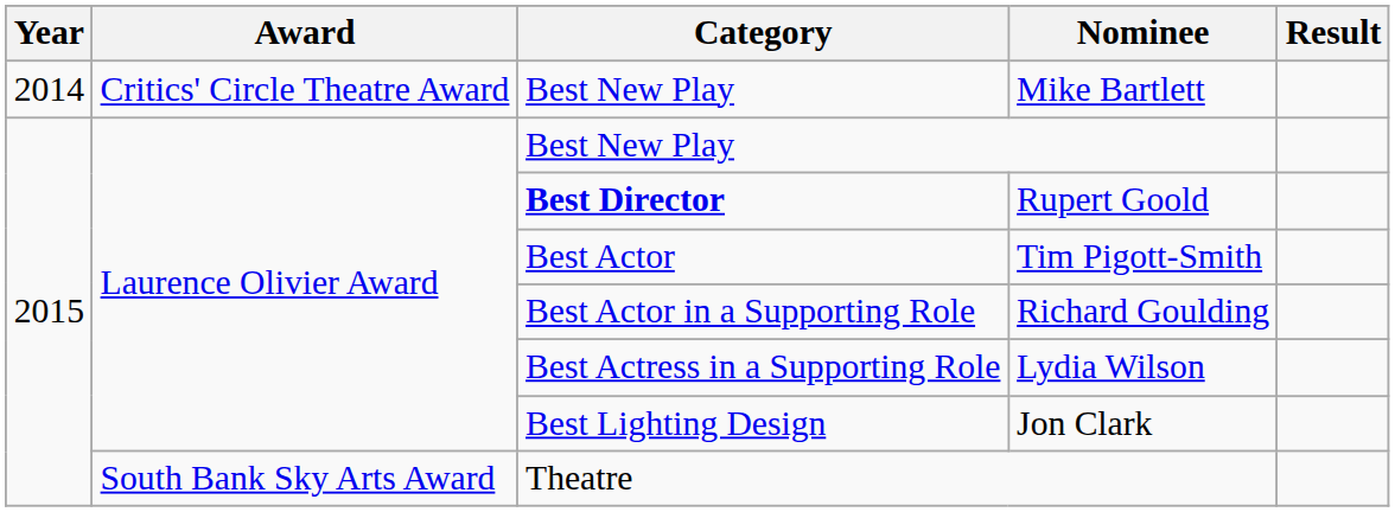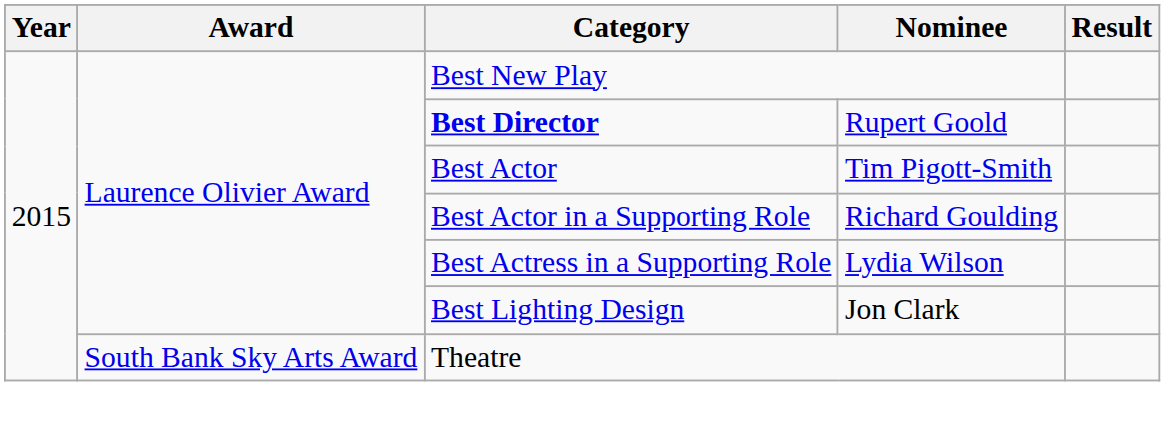- row: 2014 | Critics' Circle Theatre Award | Best New Play | Mike Bartlett
